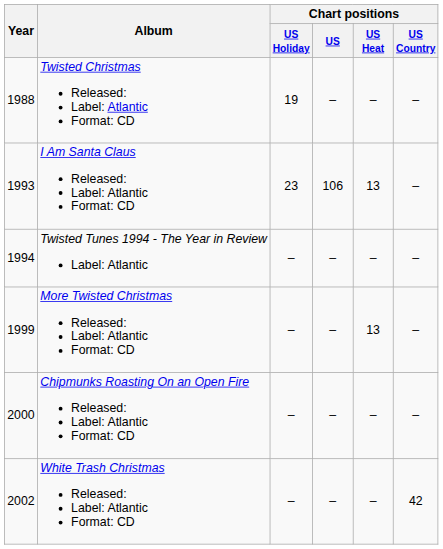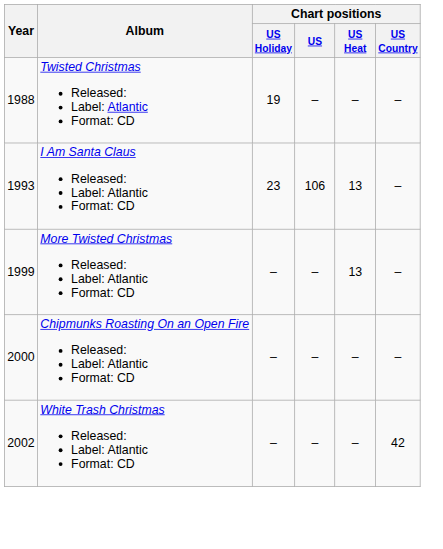- row: 1994 | Twisted Tunes 1994 - The Year in Review Label: Atlantic | – | – | – | –
